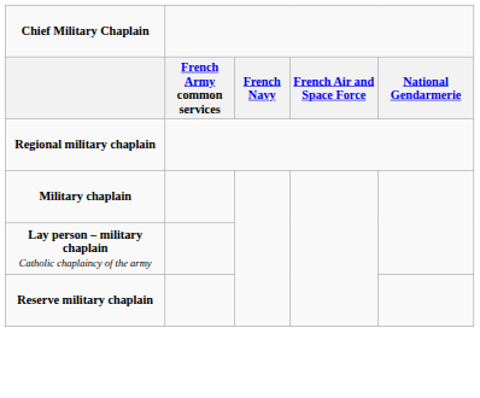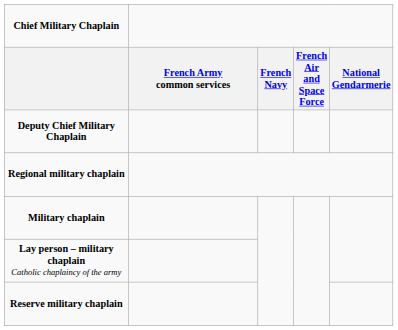+ row: Deputy Chief Military Chaplain
